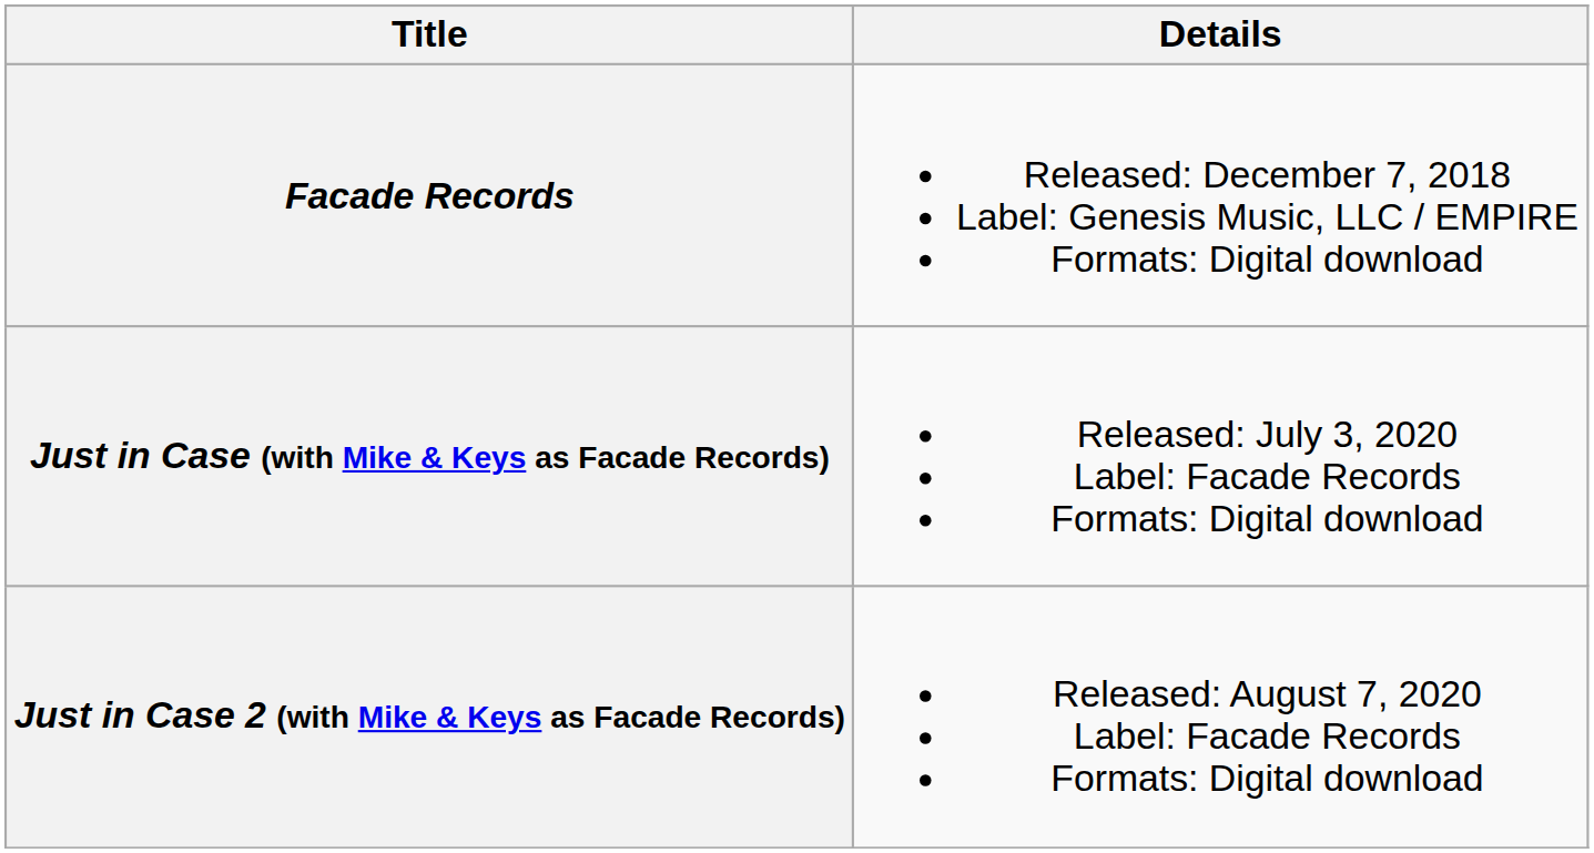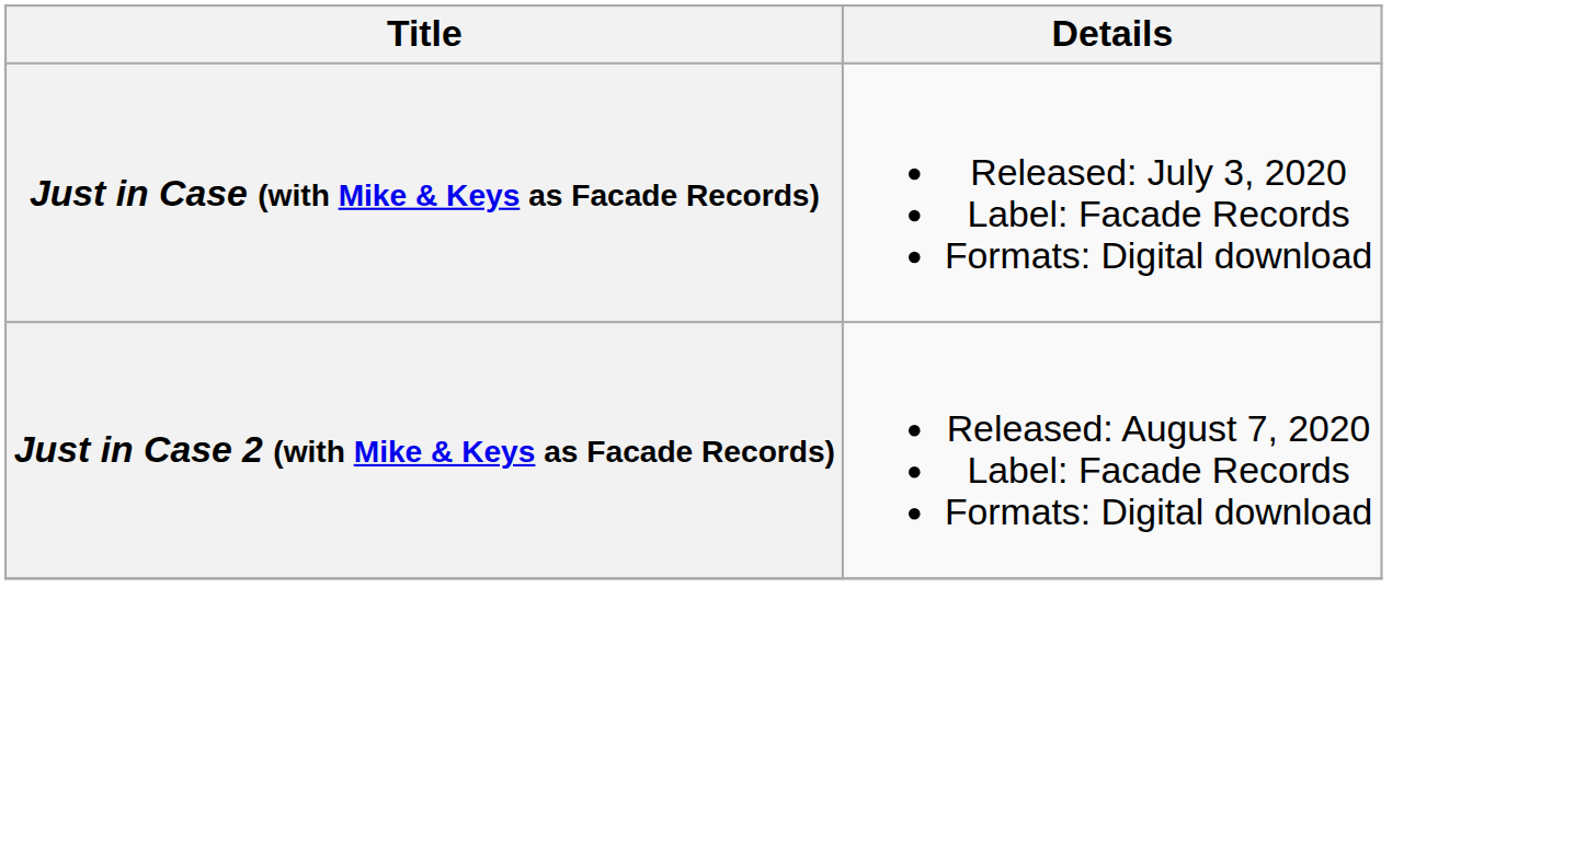- row: Facade Records | Released: December 7, 2018 Label: Genesis Music, LLC / EMPIRE Formats: Digital download
